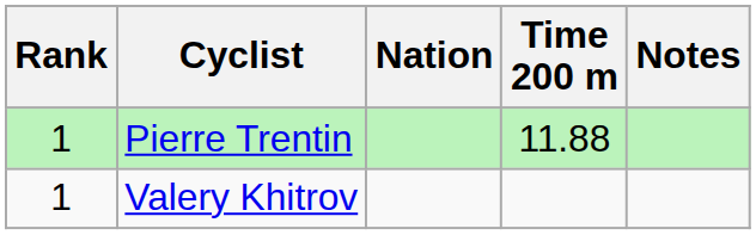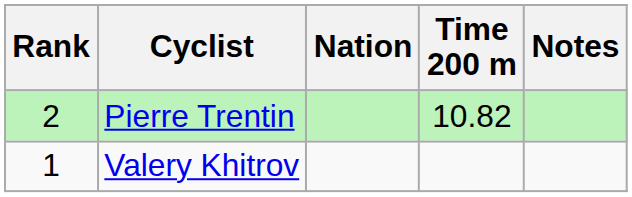Pierre Trentin | Rank: 1 -> 2
Pierre Trentin | Time 200 m: 11.88 -> 10.82
